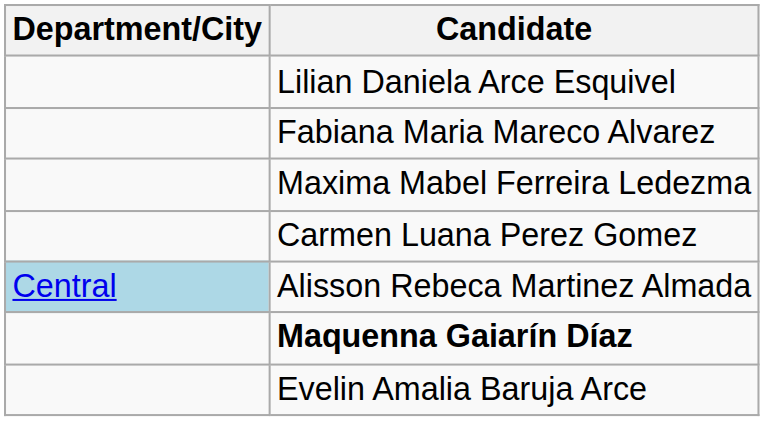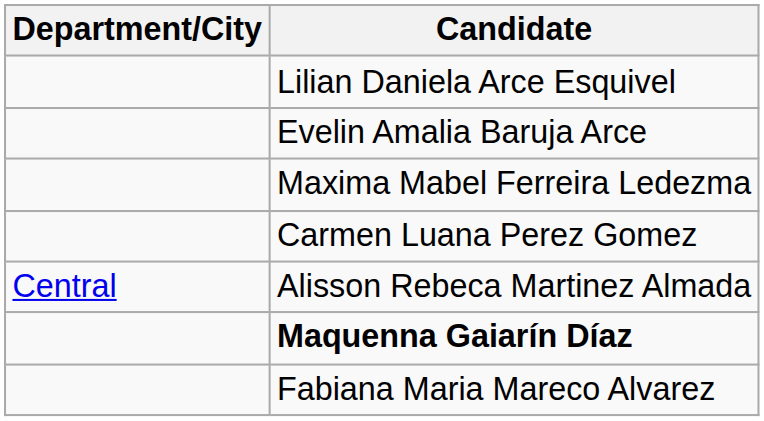rows swapped: Fabiana Maria Mareco Alvarez <-> Evelin Amalia Baruja Arce
Alisson Rebeca Martinez Almada | Department/City: lightblue background -> no background
